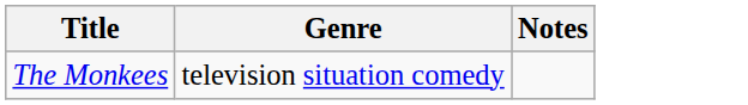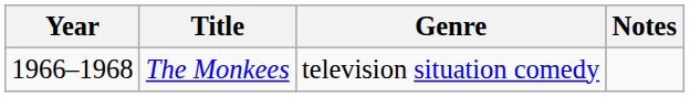+ column: Year | 1966–1968
